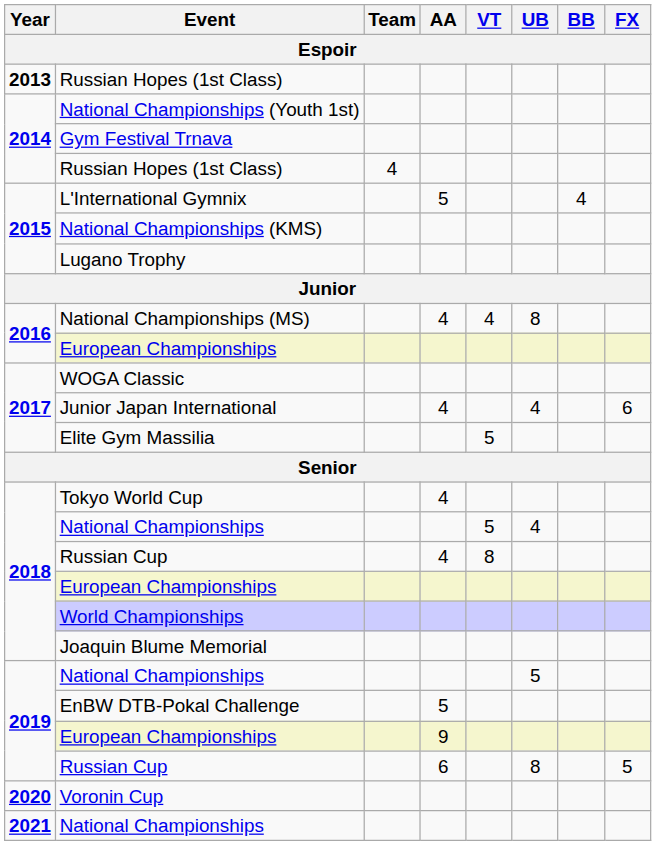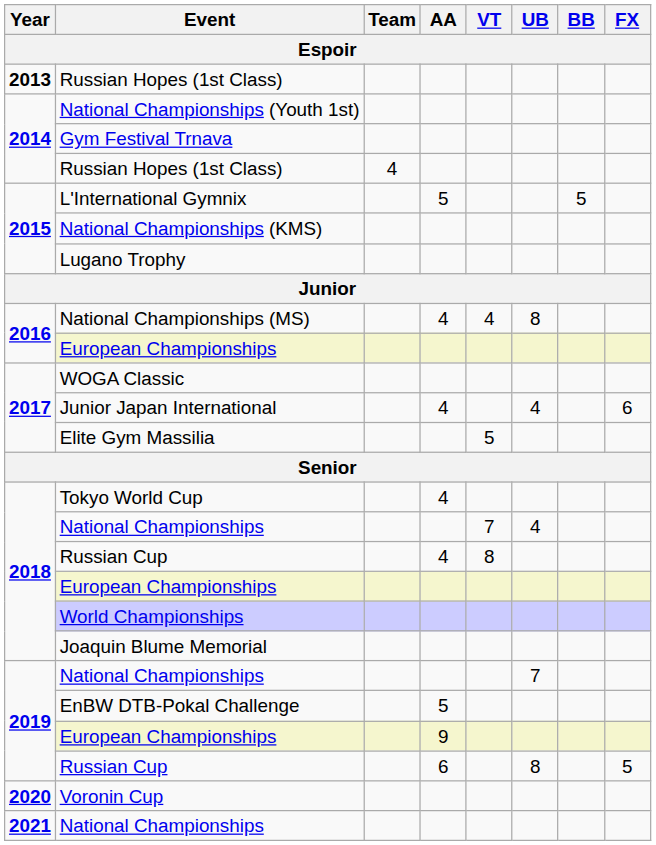L'International Gymnix | BB: 4 -> 5
2018 / National Championships | VT: 5 -> 7
2019 / National Championships | UB: 5 -> 7
